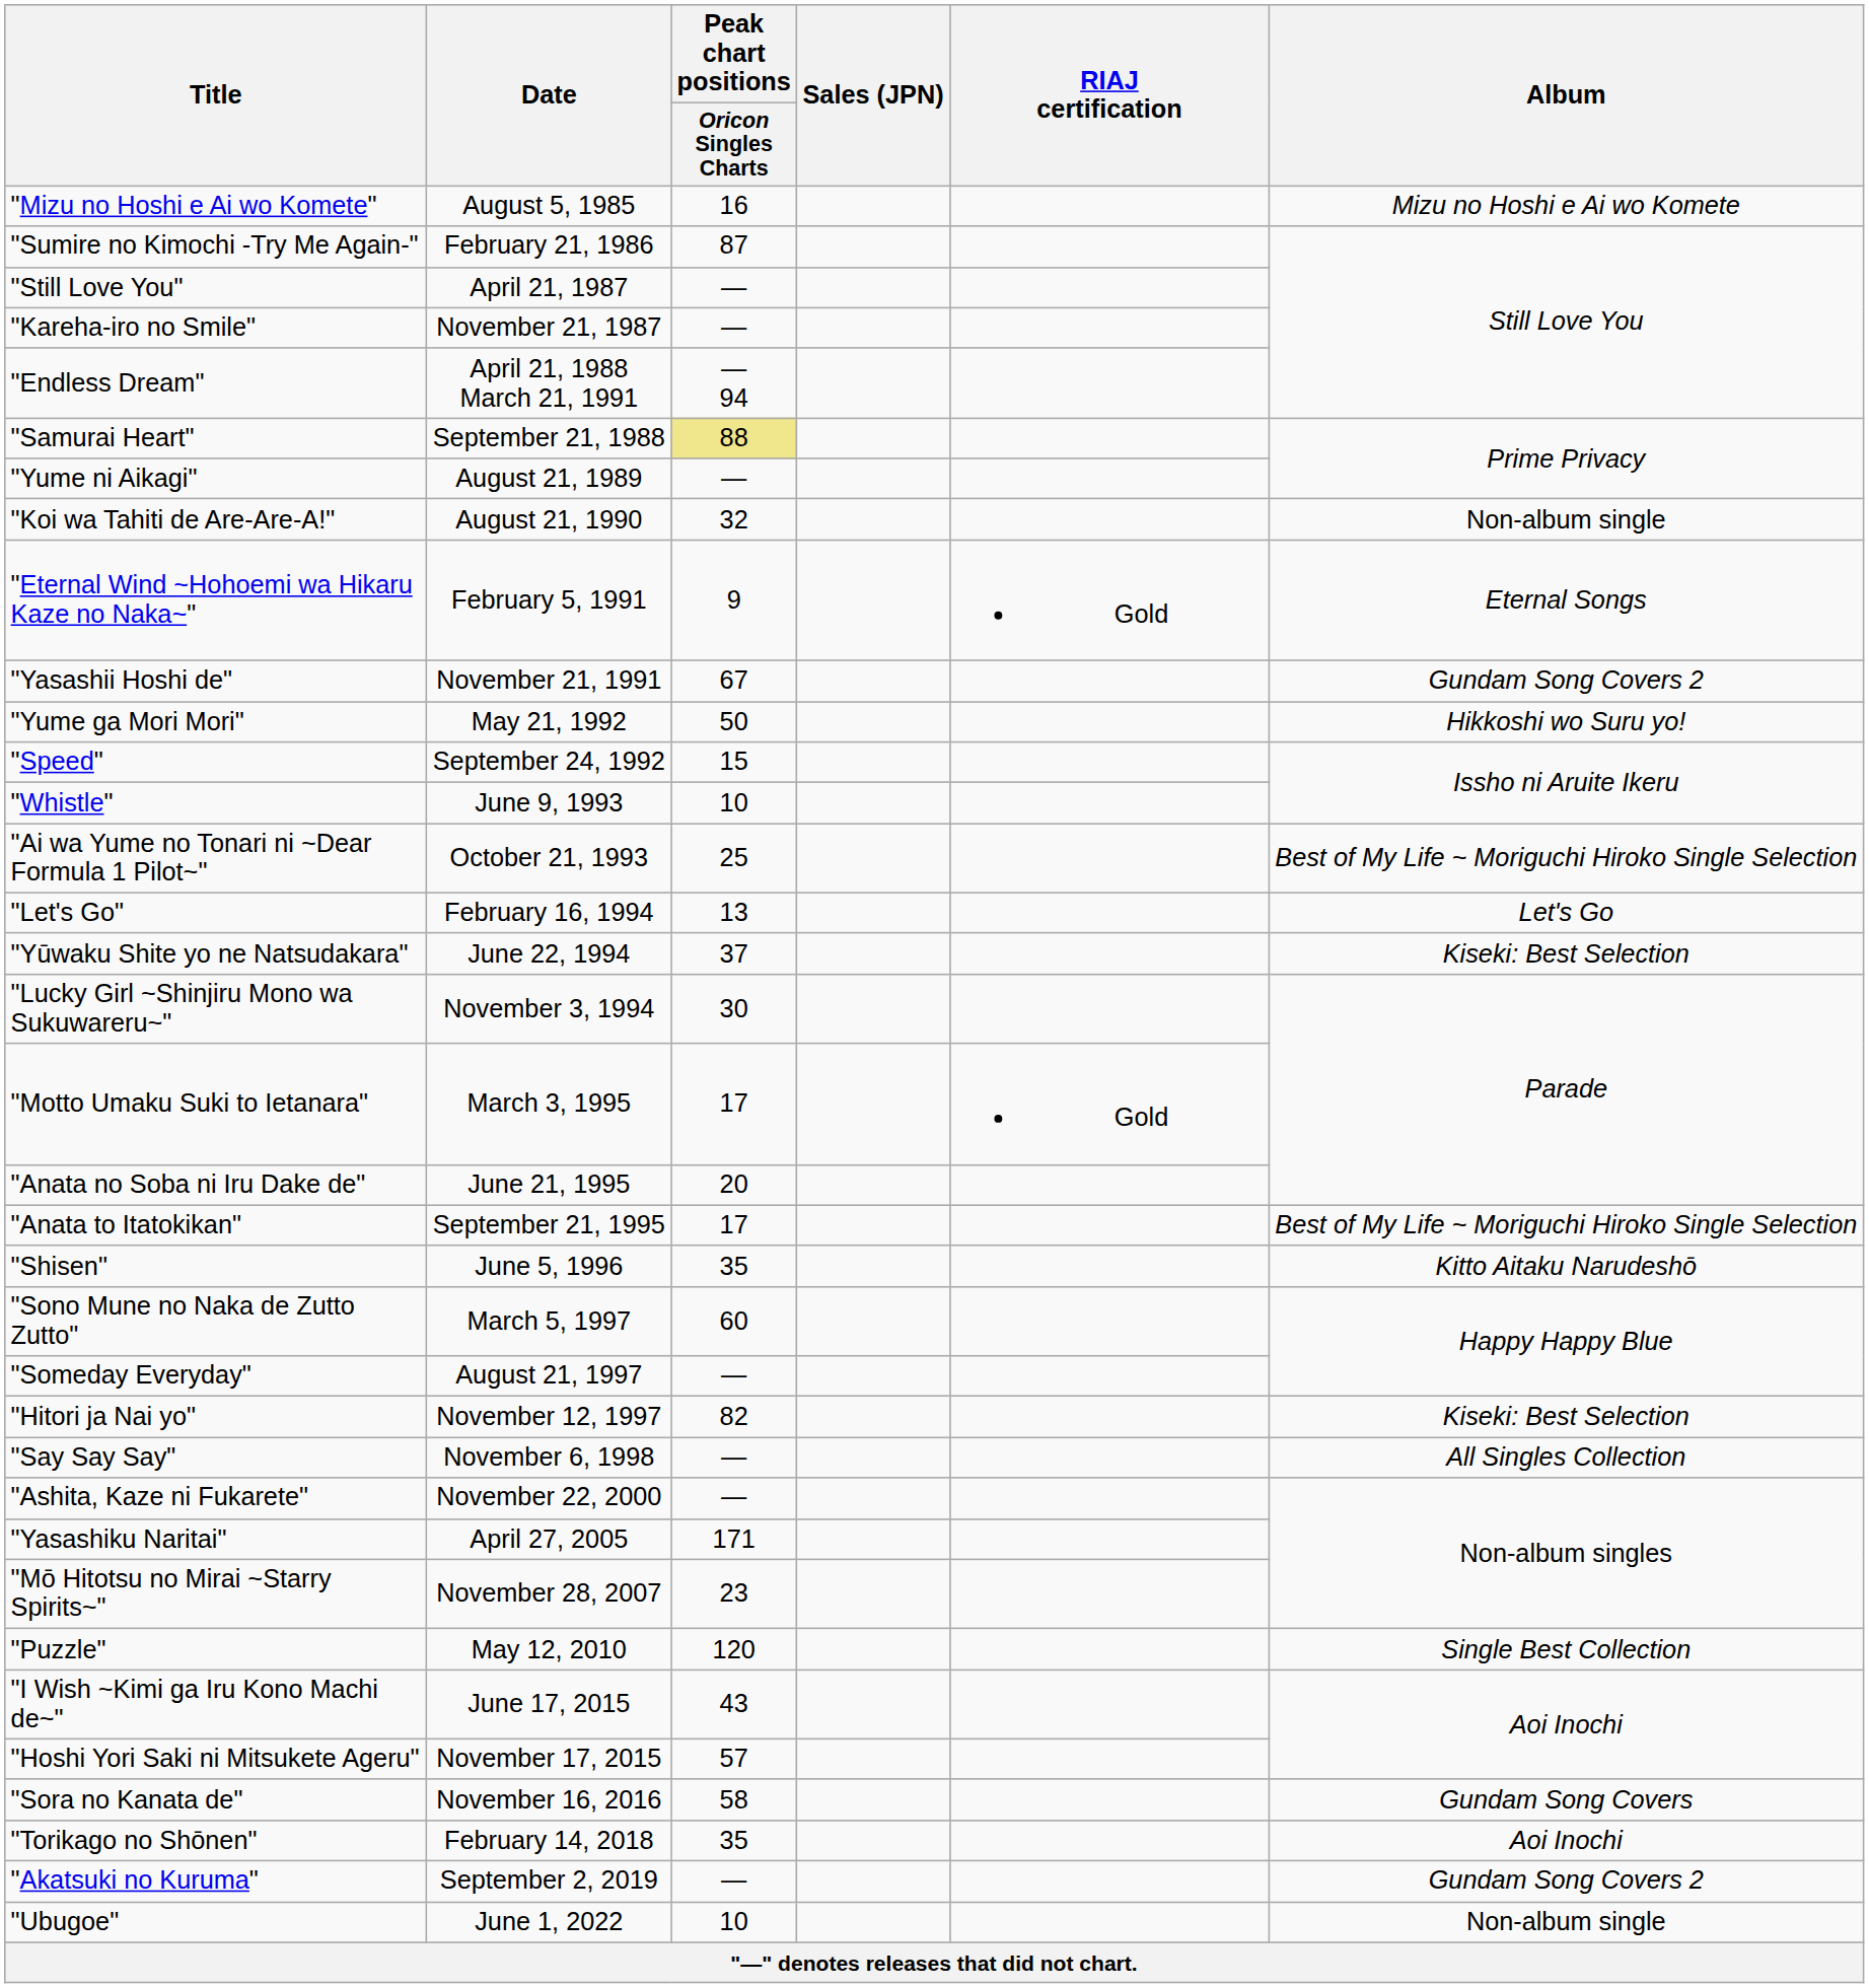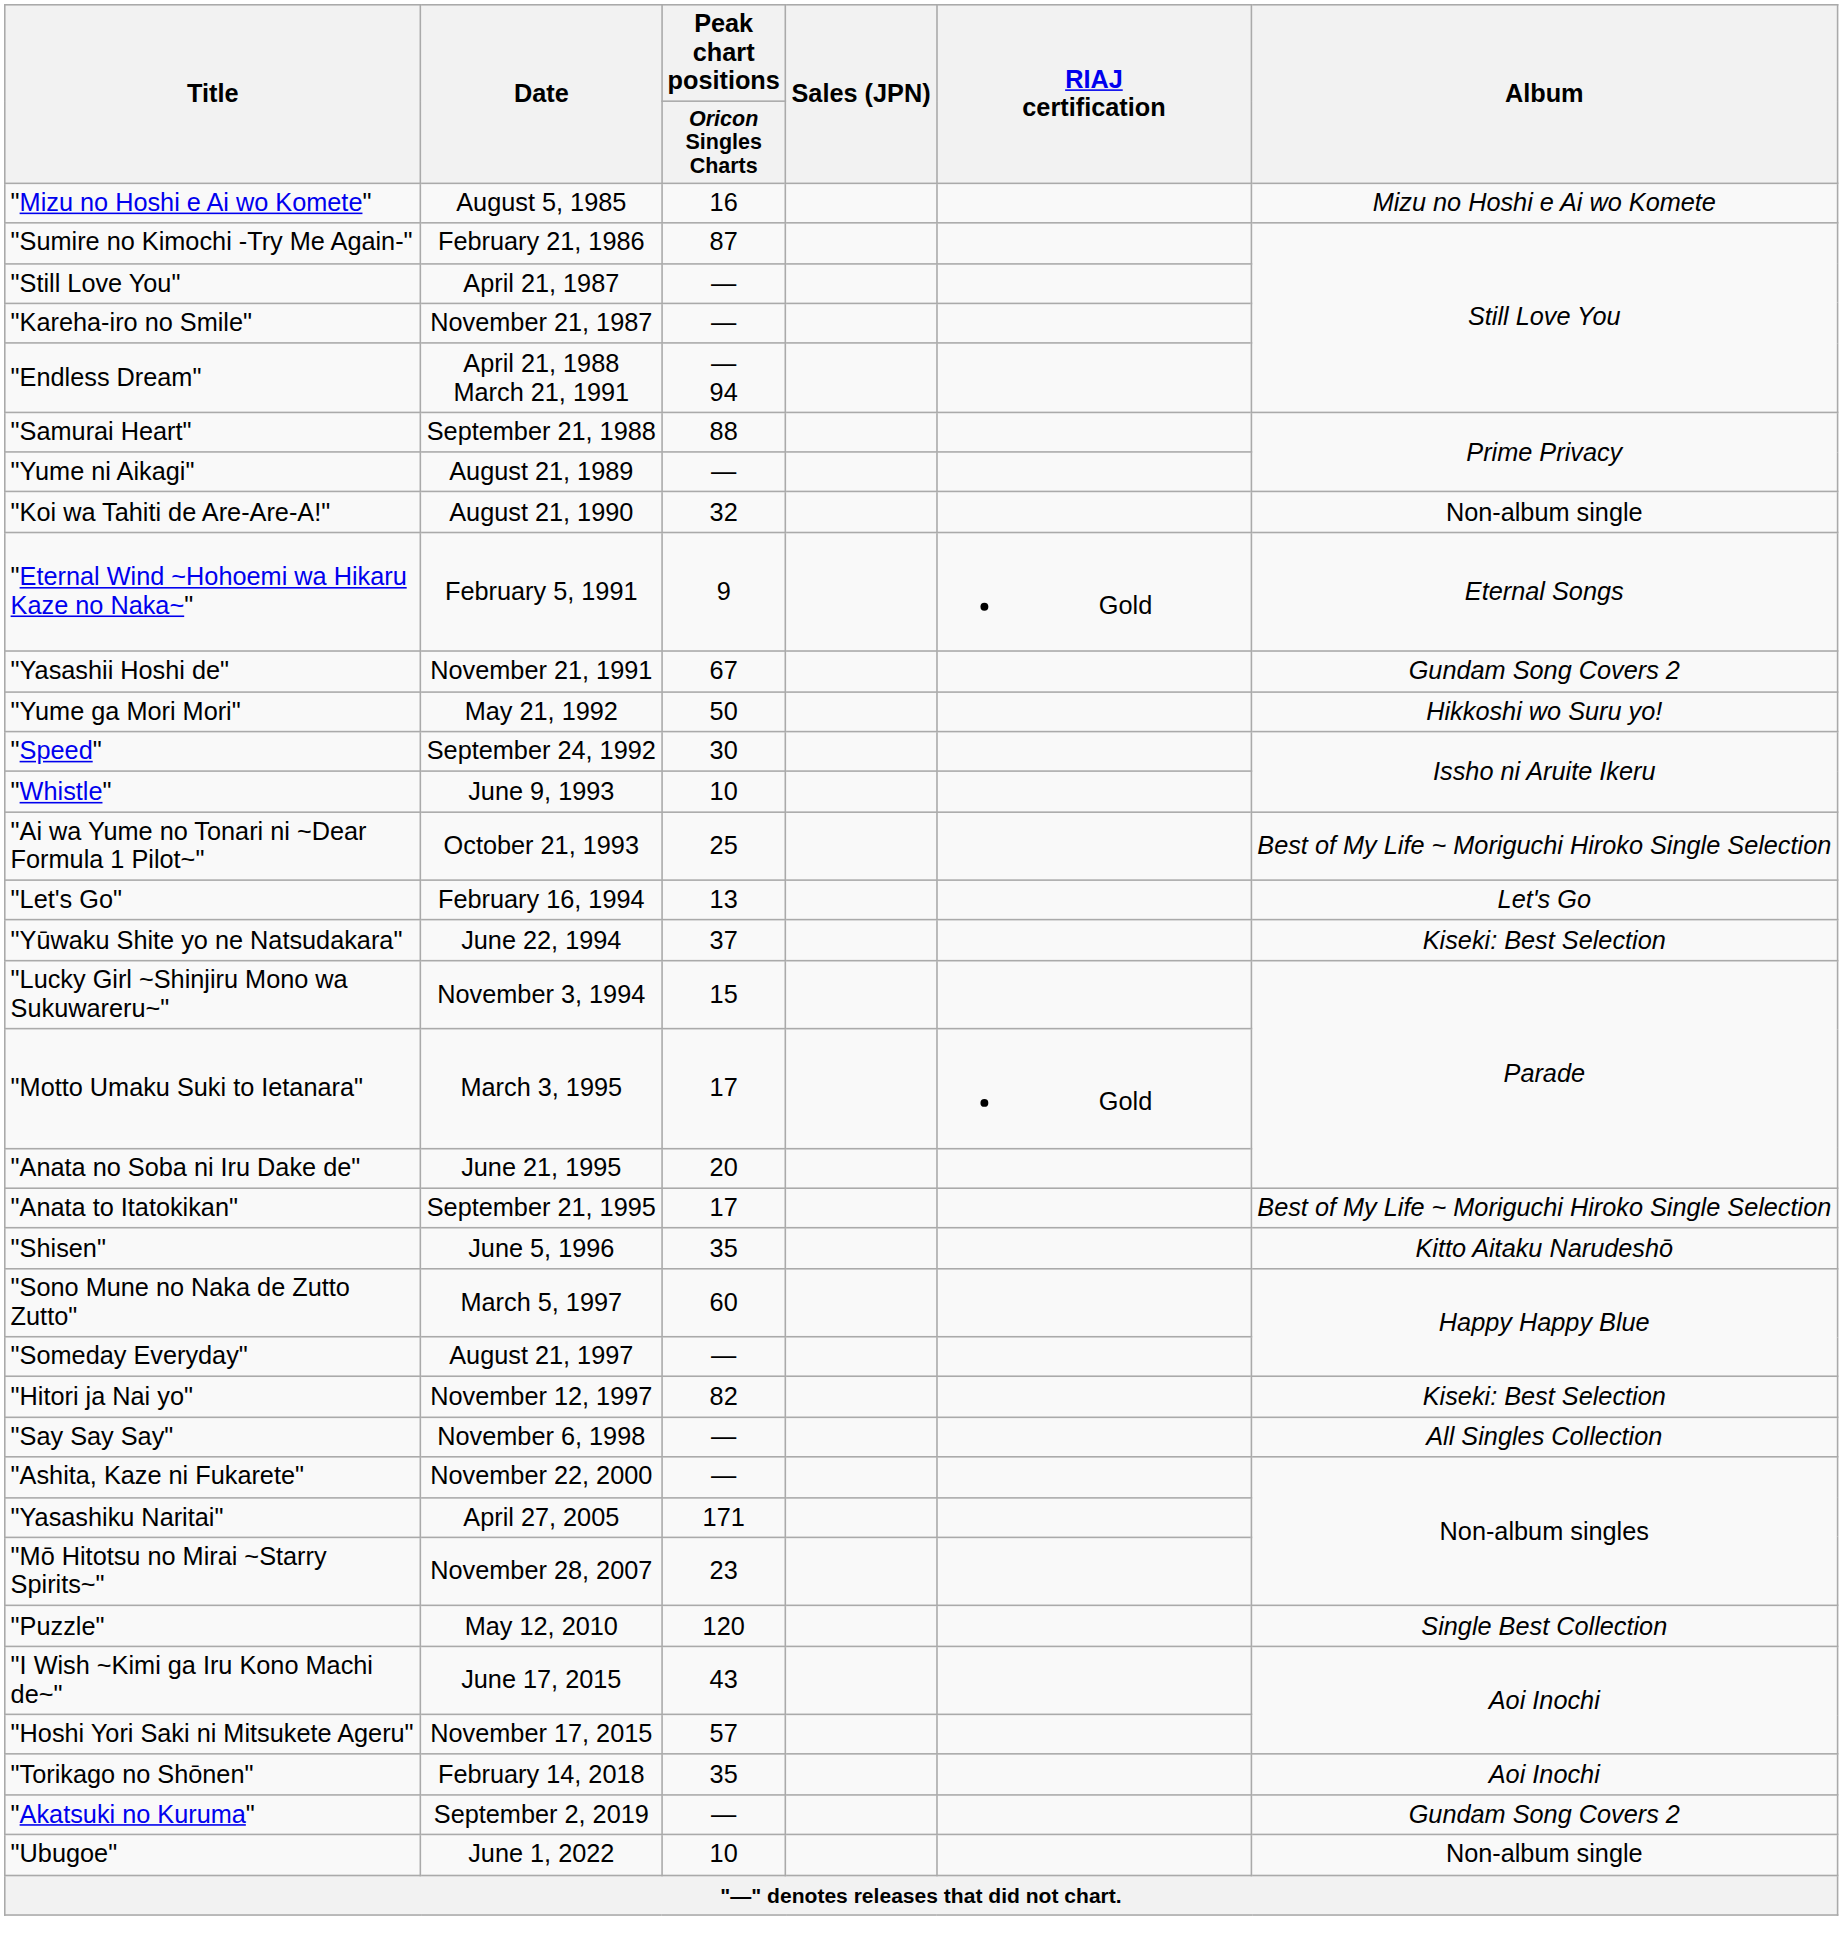"Samurai Heart" | Peak chart positions / Oricon Singles Charts: khaki background -> no background
"Speed" | Peak chart positions / Oricon Singles Charts: 15 -> 30
"Lucky Girl ~Shinjiru Mono wa Sukuwareru~" | Peak chart positions / Oricon Singles Charts: 30 -> 15
- row: "Sora no Kanata de" | November 16, 2016 | 58 | Gundam Song Covers
